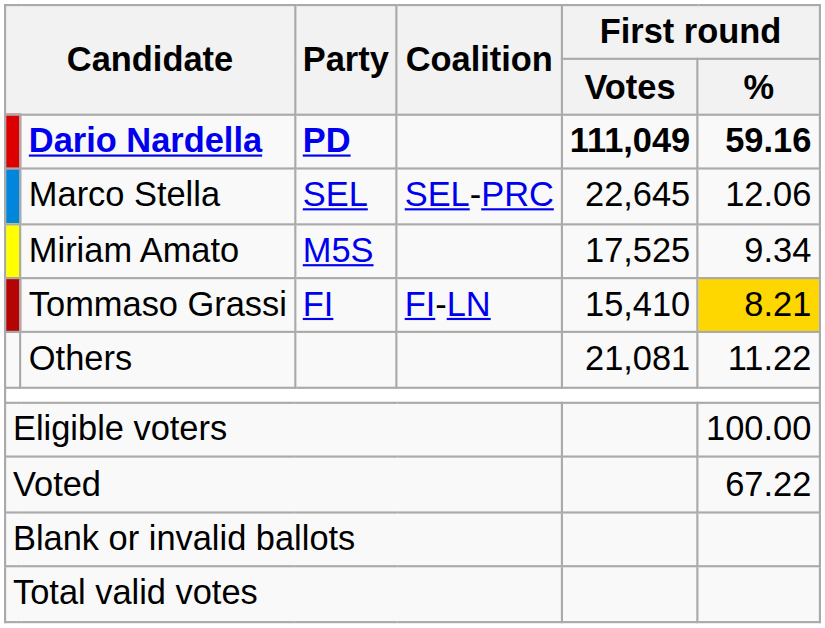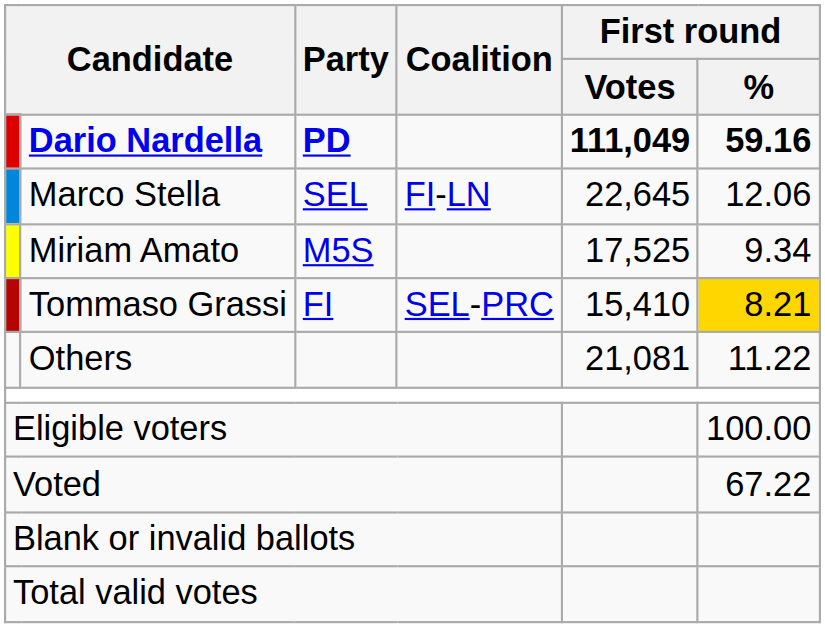Marco Stella | Coalition: SEL-PRC -> FI-LN
Tommaso Grassi | Coalition: FI-LN -> SEL-PRC
